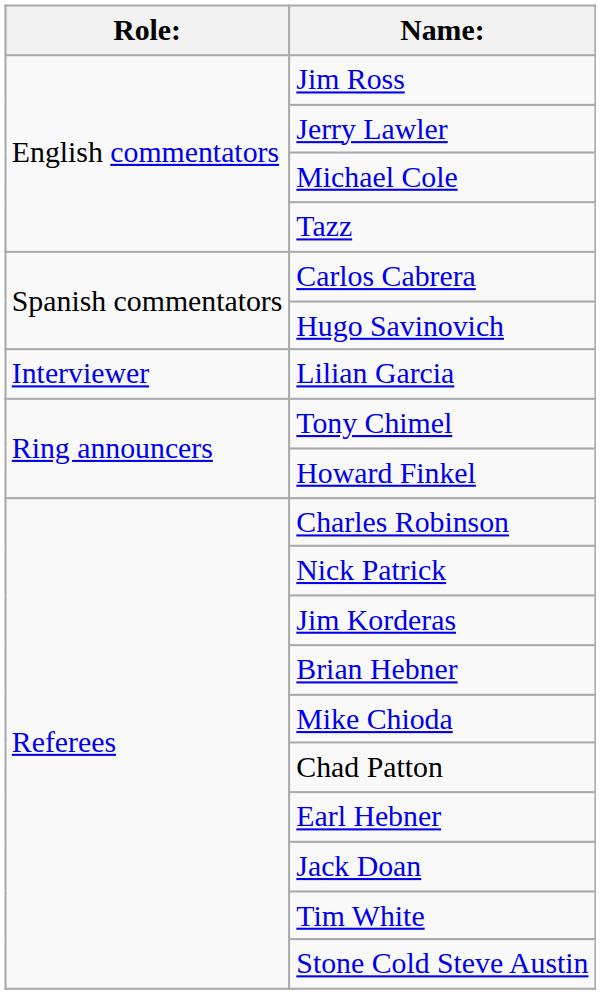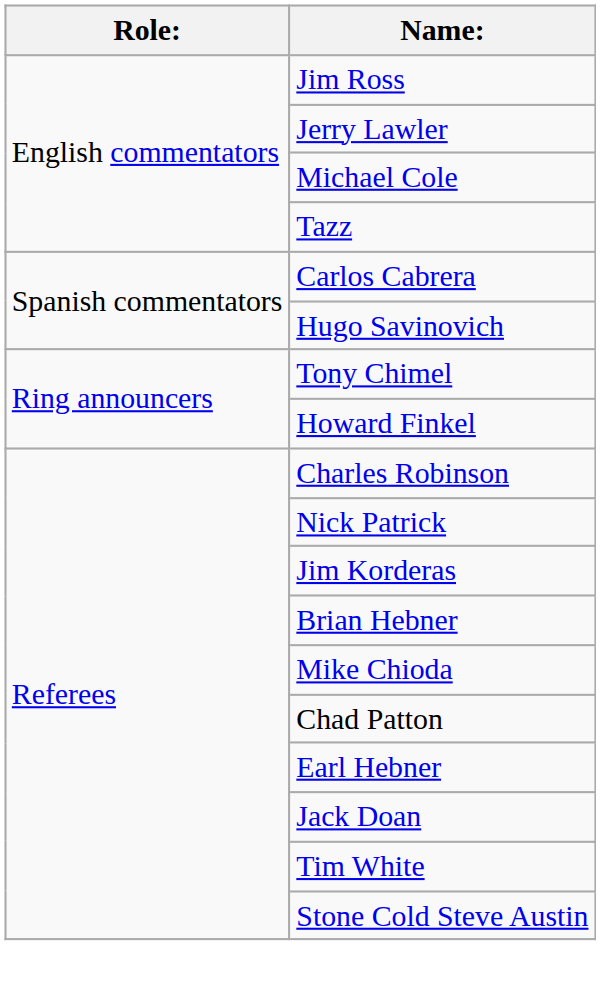- row: Interviewer | Lilian Garcia
